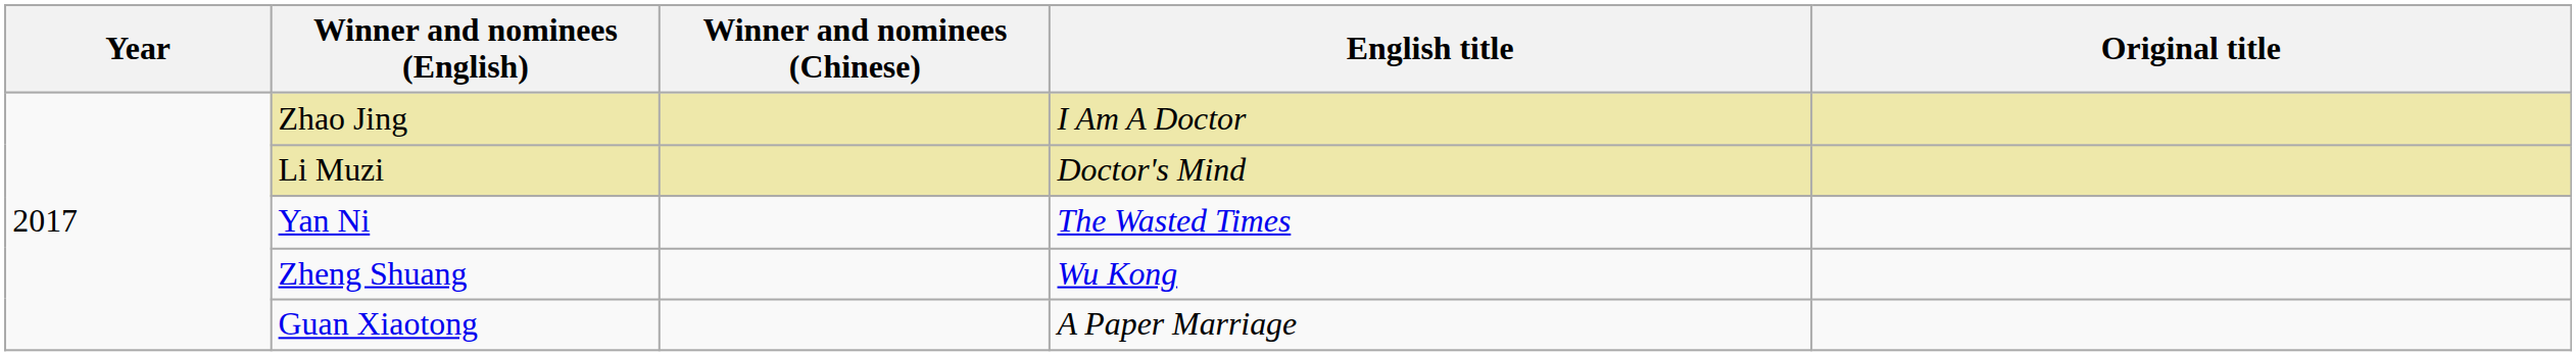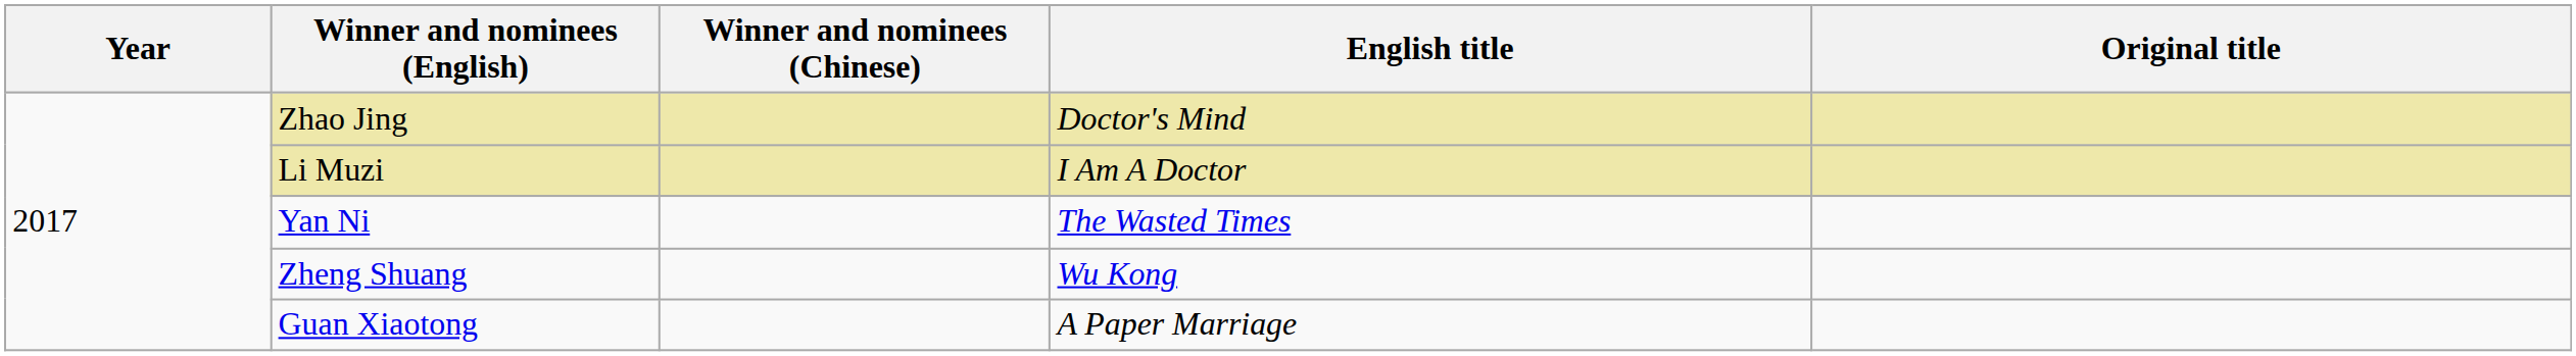Zhao Jing | English title: I Am A Doctor -> Doctor's Mind
Li Muzi | English title: Doctor's Mind -> I Am A Doctor
